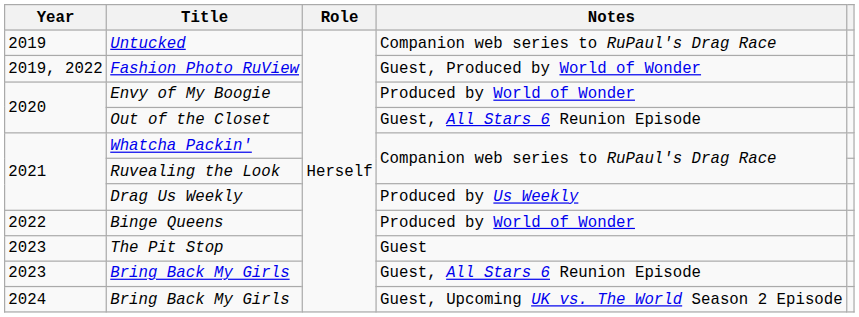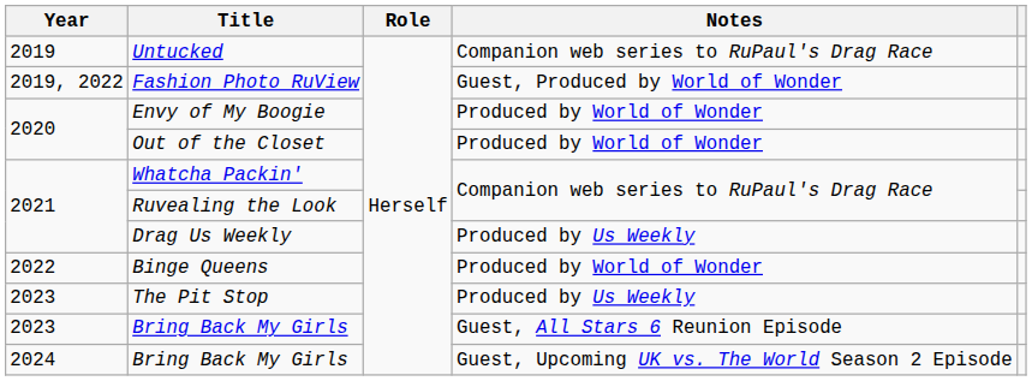Out of the Closet | Notes: Guest, All Stars 6 Reunion Episode -> Produced by World of Wonder
The Pit Stop | Notes: Guest -> Produced by Us Weekly
